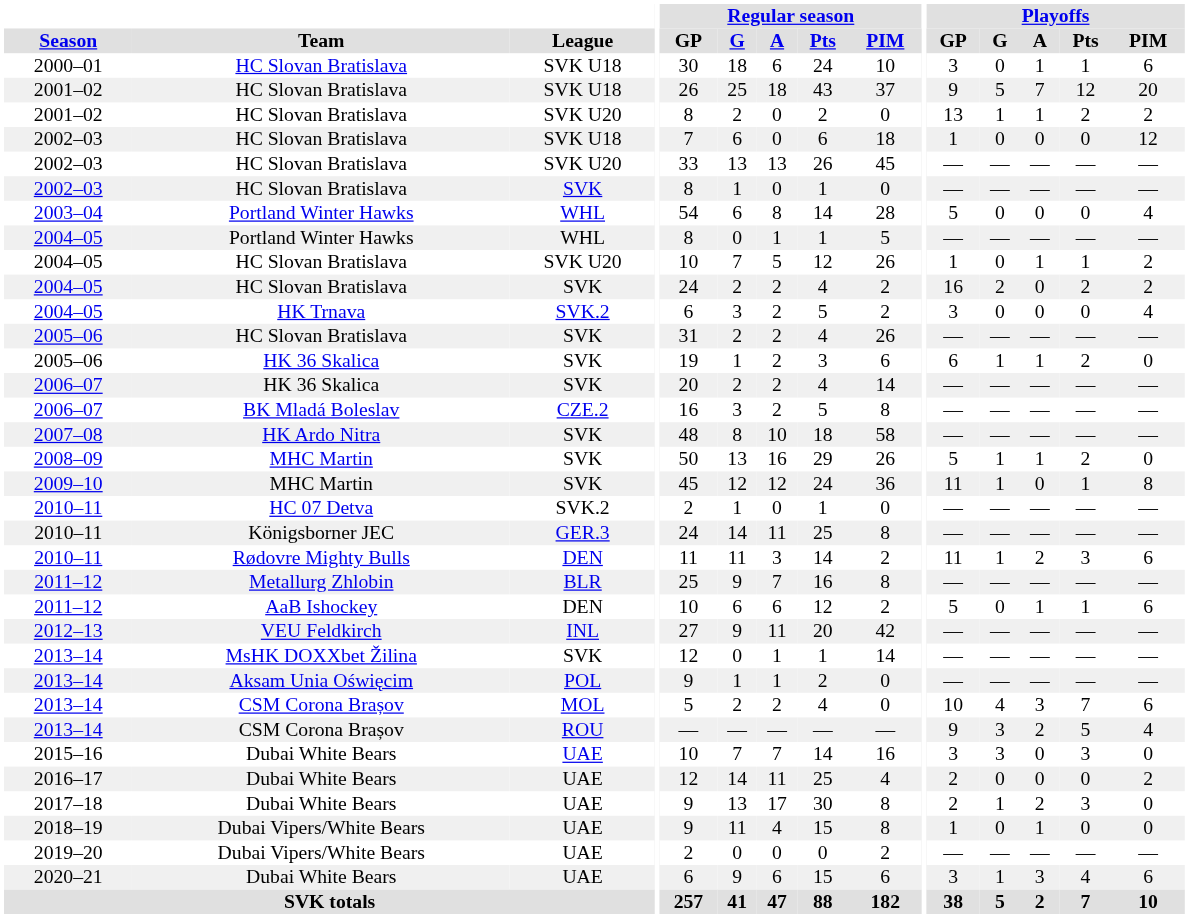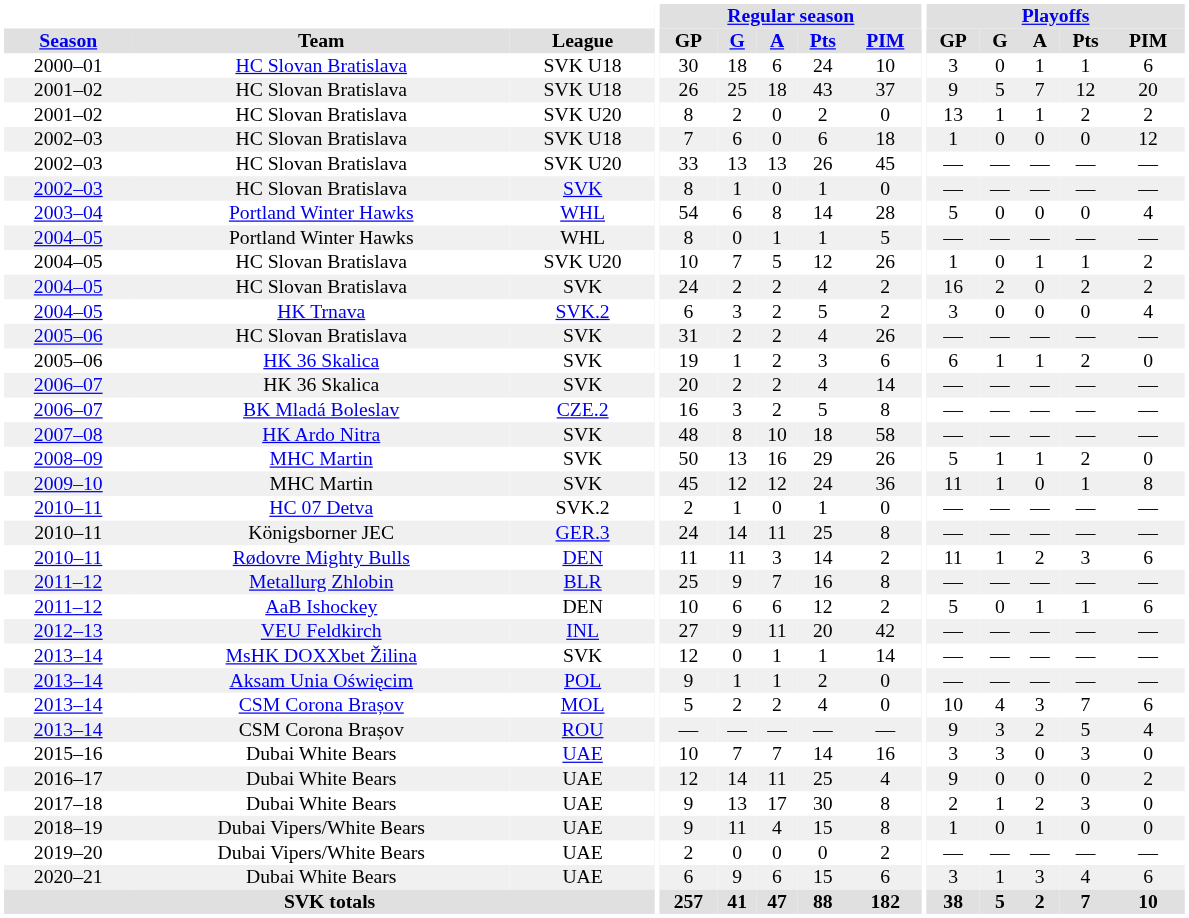2016–17 | Playoffs / GP: 2 -> 9
